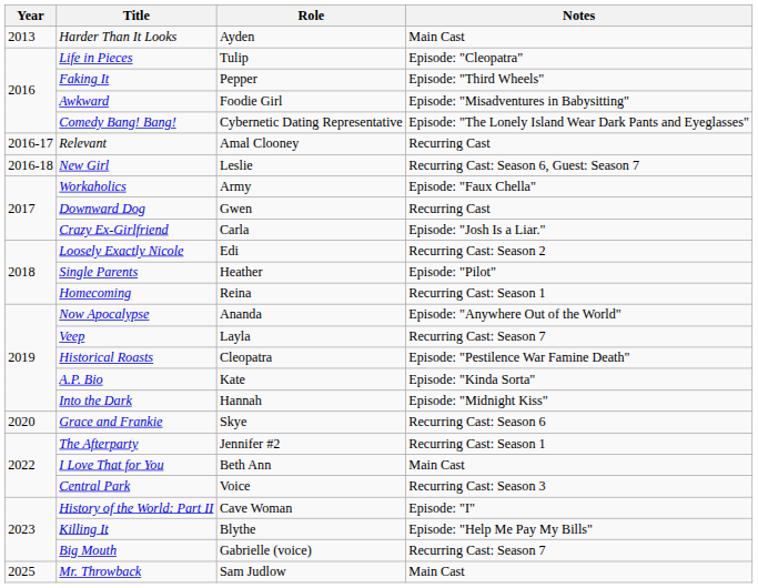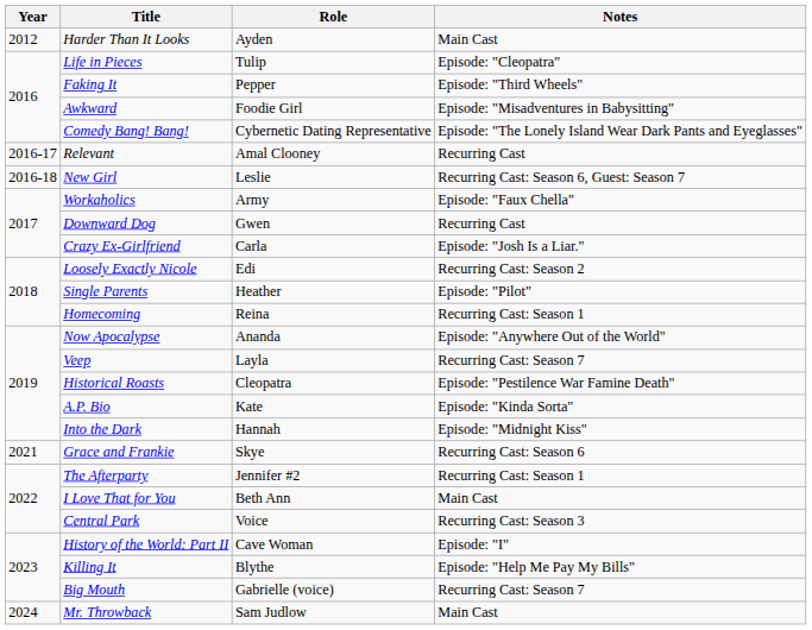Harder Than It Looks | Year: 2013 -> 2012
Grace and Frankie | Year: 2020 -> 2021
Mr. Throwback | Year: 2025 -> 2024
